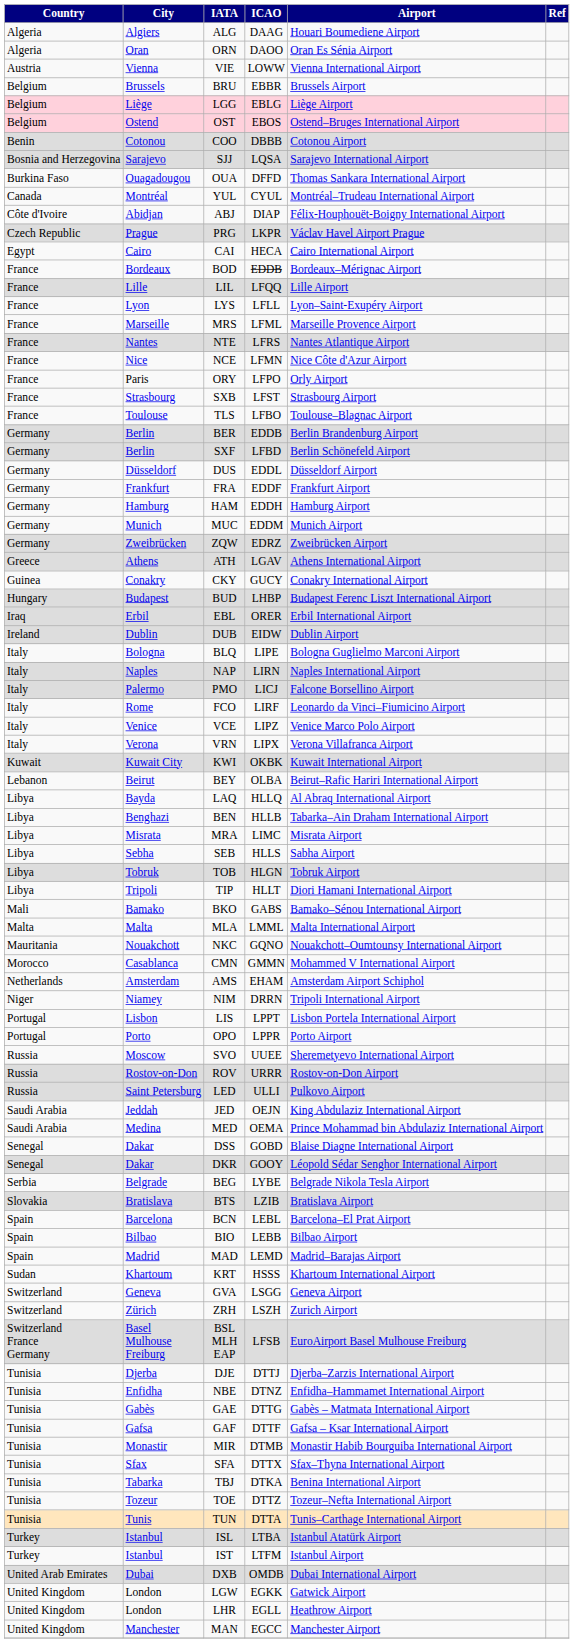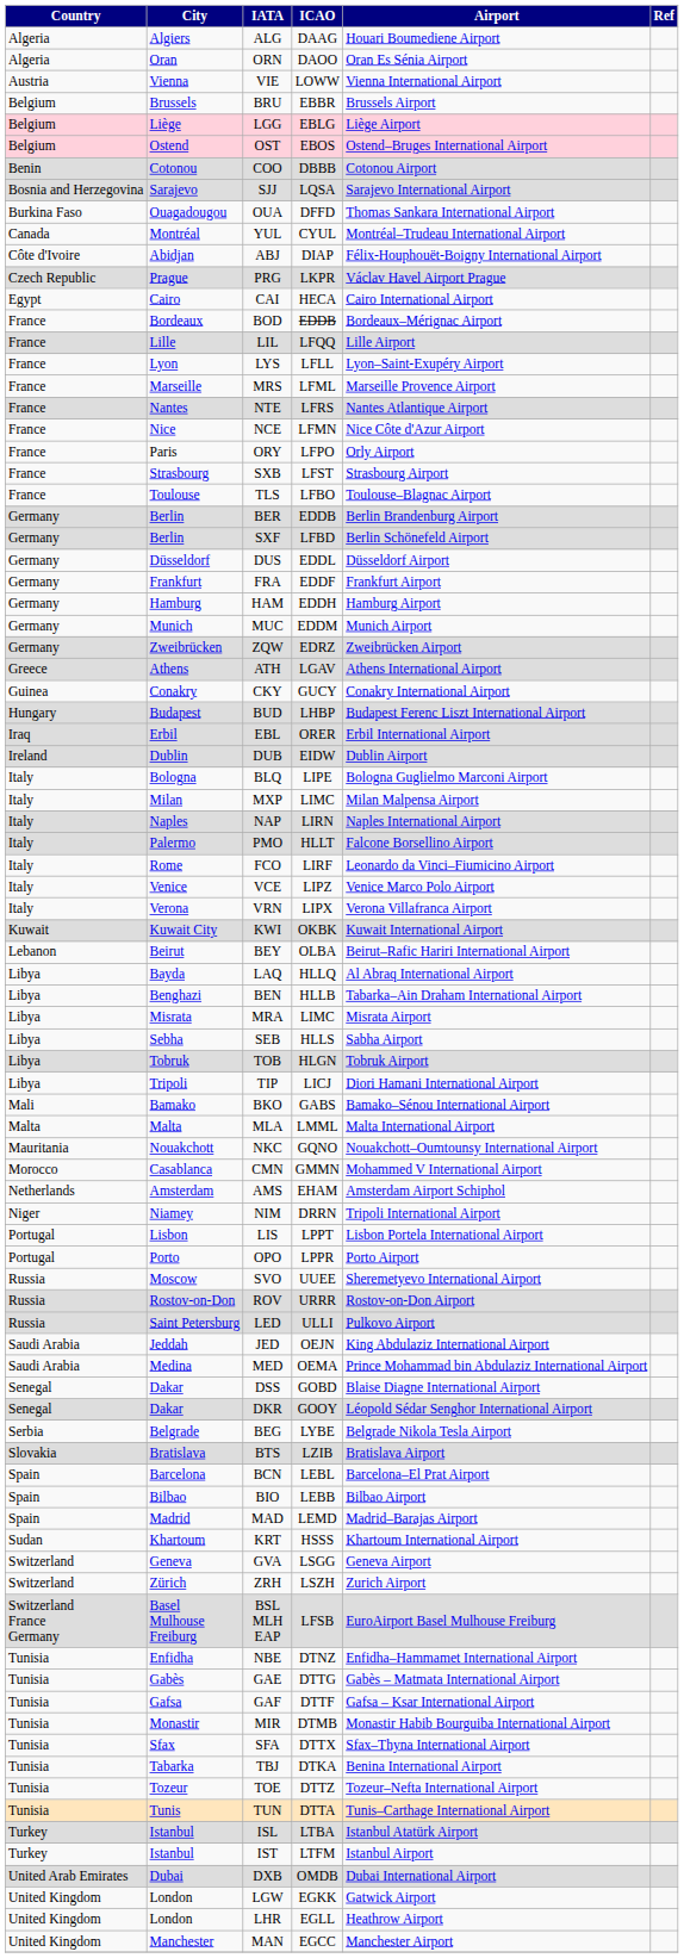+ row: Italy | Milan | MXP | LIMC | Milan Malpensa Airport
PMO | ICAO: LICJ -> HLLT
TIP | ICAO: HLLT -> LICJ
- row: Tunisia | Djerba | DJE | DTTJ | Djerba–Zarzis International Airport
